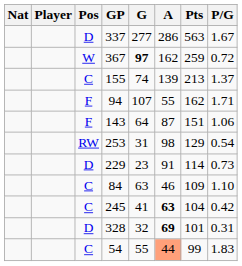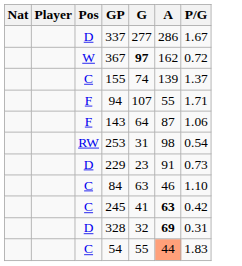- column: Pts | 563 | 259 | 213 | 162 | 151 | 129 | 114 | 109 | 104 | 101 | 99
